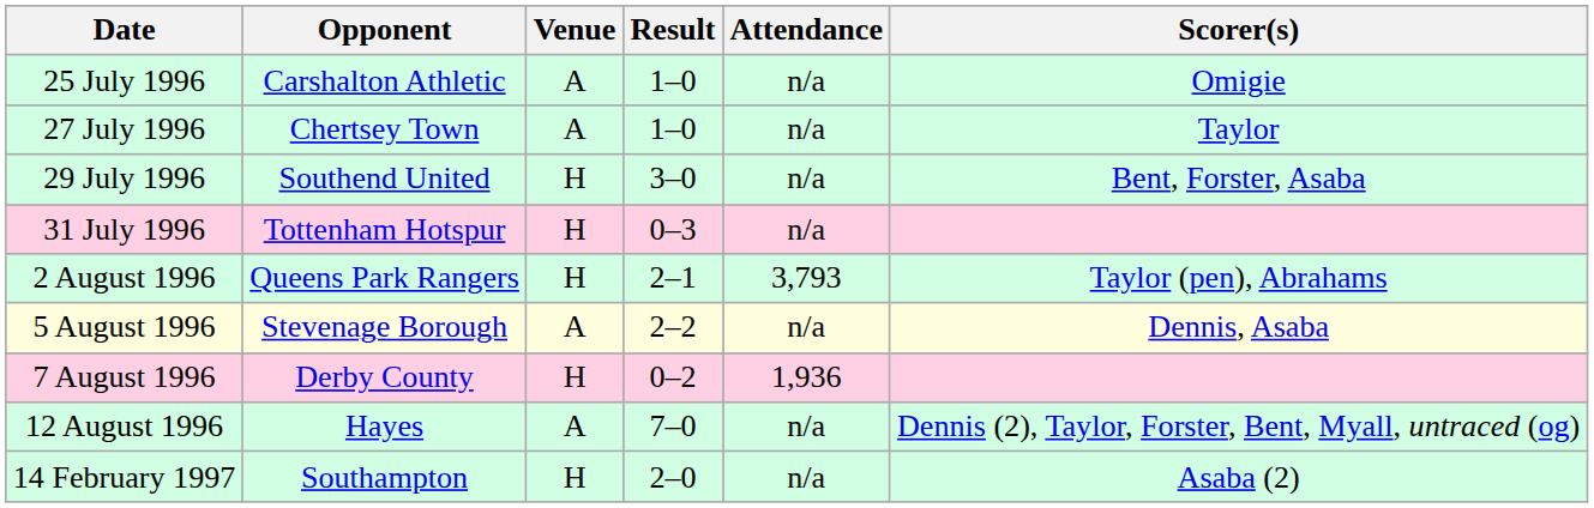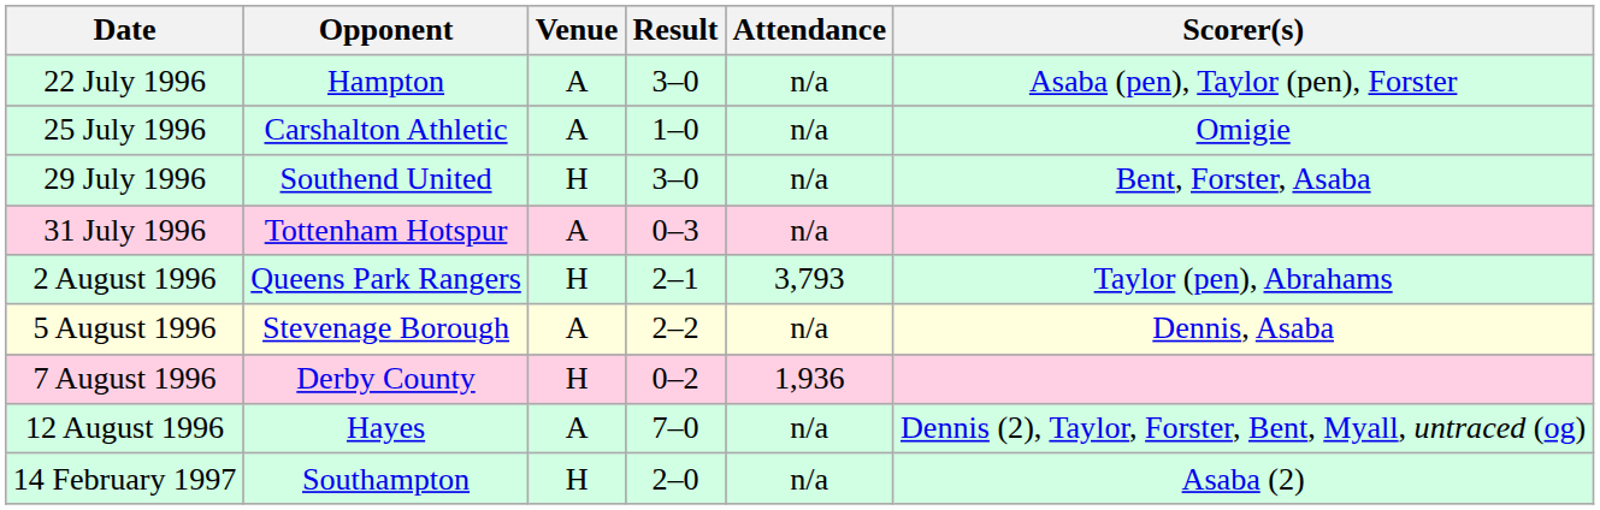+ row: 22 July 1996 | Hampton | A | 3–0 | n/a | Asaba (pen), Taylor (pen), Forster
- row: 27 July 1996 | Chertsey Town | A | 1–0 | n/a | Taylor
31 July 1996 | Venue: H -> A
